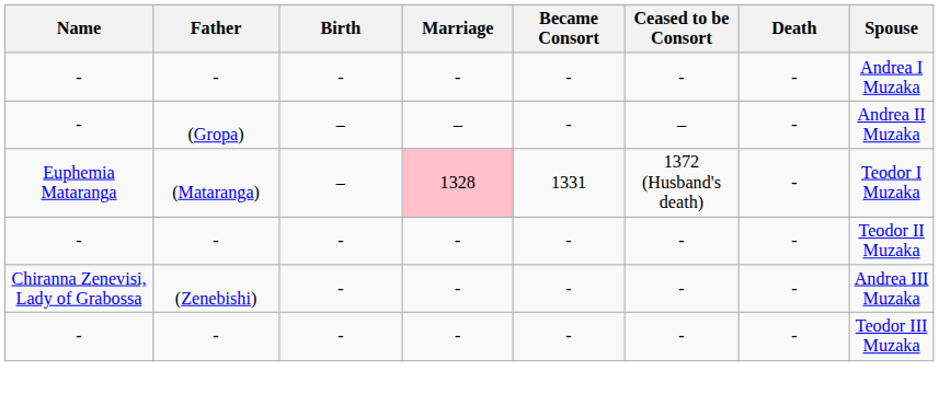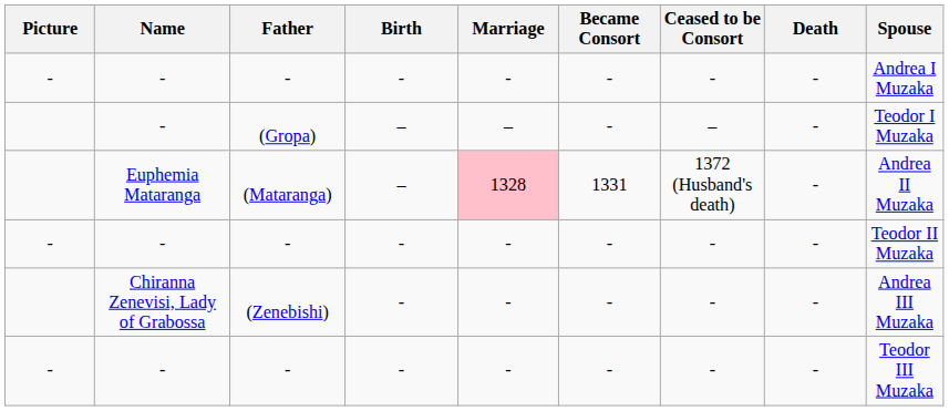+ column: Picture | - | - | -
(Gropa) | Spouse: Andrea II Muzaka -> Teodor I Muzaka
(Mataranga) | Spouse: Teodor I Muzaka -> Andrea II Muzaka
